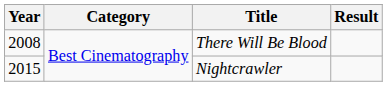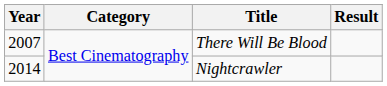There Will Be Blood | Year: 2008 -> 2007
Nightcrawler | Year: 2015 -> 2014
